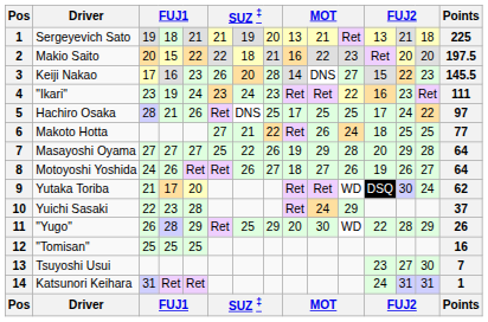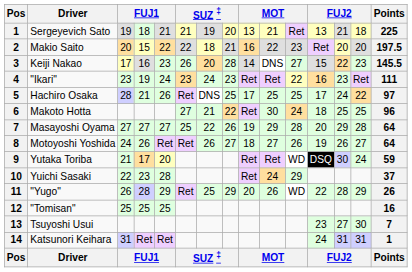Makoto Hotta | column 10: 26 -> 30
Makoto Hotta | Points: 77 -> 96
Yutaka Toriba | Points: 62 -> 59
"Yugo" | column 10: 30 -> 26
